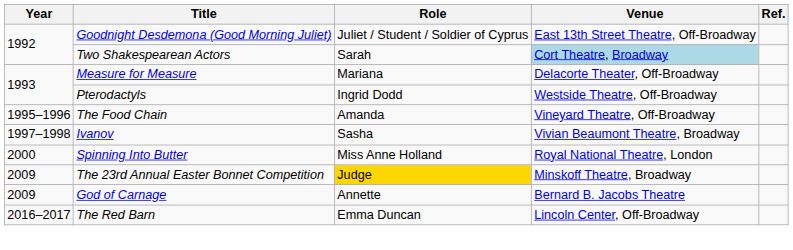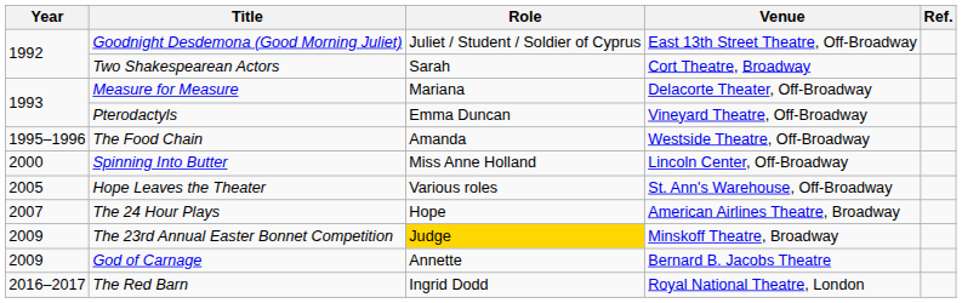Two Shakespearean Actors | Venue: lightblue background -> no background
Pterodactyls | Role: Ingrid Dodd -> Emma Duncan
Pterodactyls | Venue: Westside Theatre, Off-Broadway -> Vineyard Theatre, Off-Broadway
The Food Chain | Venue: Vineyard Theatre, Off-Broadway -> Westside Theatre, Off-Broadway
- row: 1997–1998 | Ivanov | Sasha | Vivian Beaumont Theatre, Broadway
Spinning Into Butter | Venue: Royal National Theatre, London -> Lincoln Center, Off-Broadway
+ row: 2005 | Hope Leaves the Theater | Various roles | St. Ann's Warehouse, Off-Broadway
+ row: 2007 | The 24 Hour Plays | Hope | American Airlines Theatre, Broadway
The Red Barn | Role: Emma Duncan -> Ingrid Dodd
The Red Barn | Venue: Lincoln Center, Off-Broadway -> Royal National Theatre, London
